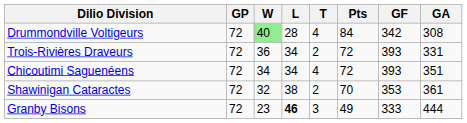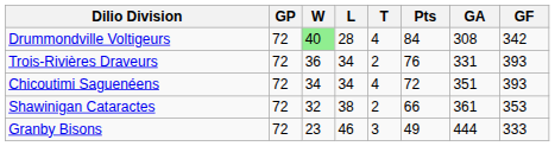columns swapped: GF <-> GA
Trois-Rivières Draveurs | Pts: 72 -> 76
Shawinigan Cataractes | Pts: 70 -> 66
Granby Bisons | L: bold -> normal
